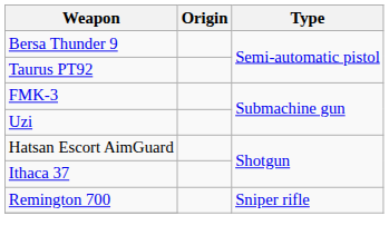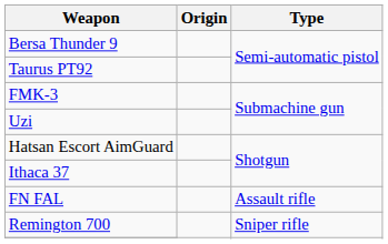+ row: FN FAL | Assault rifle
